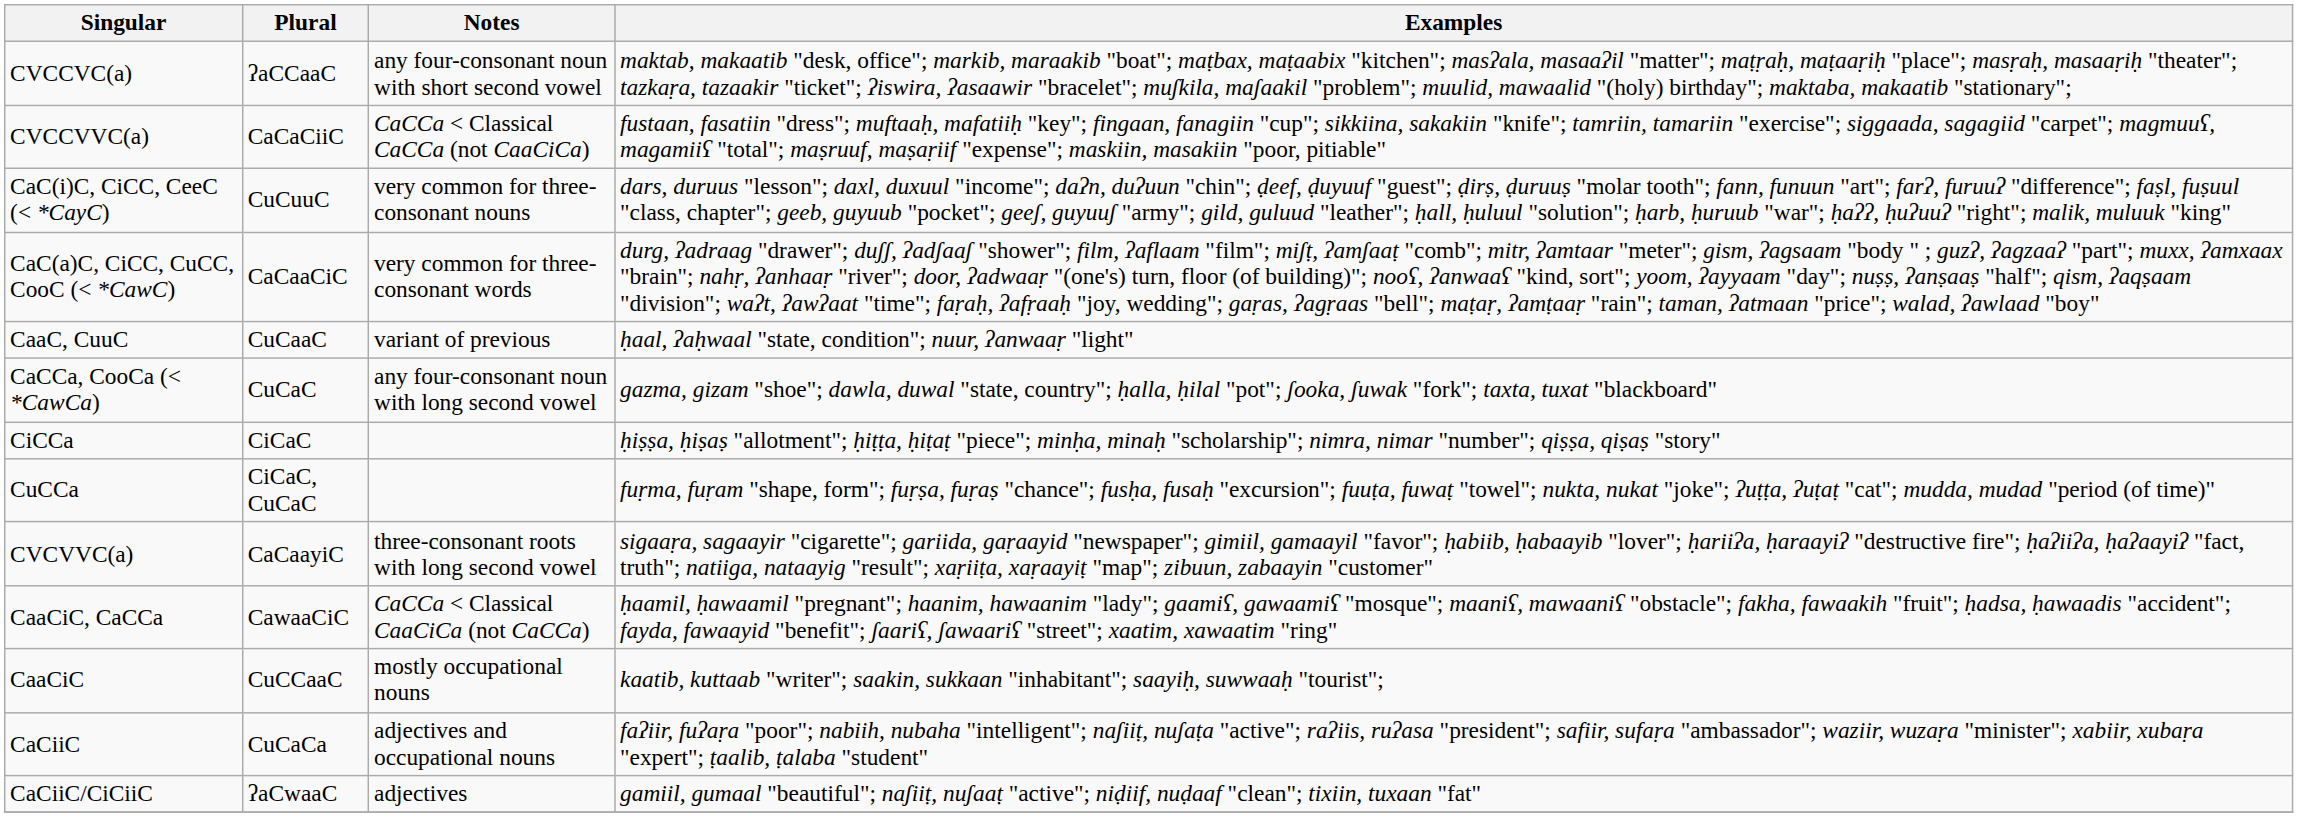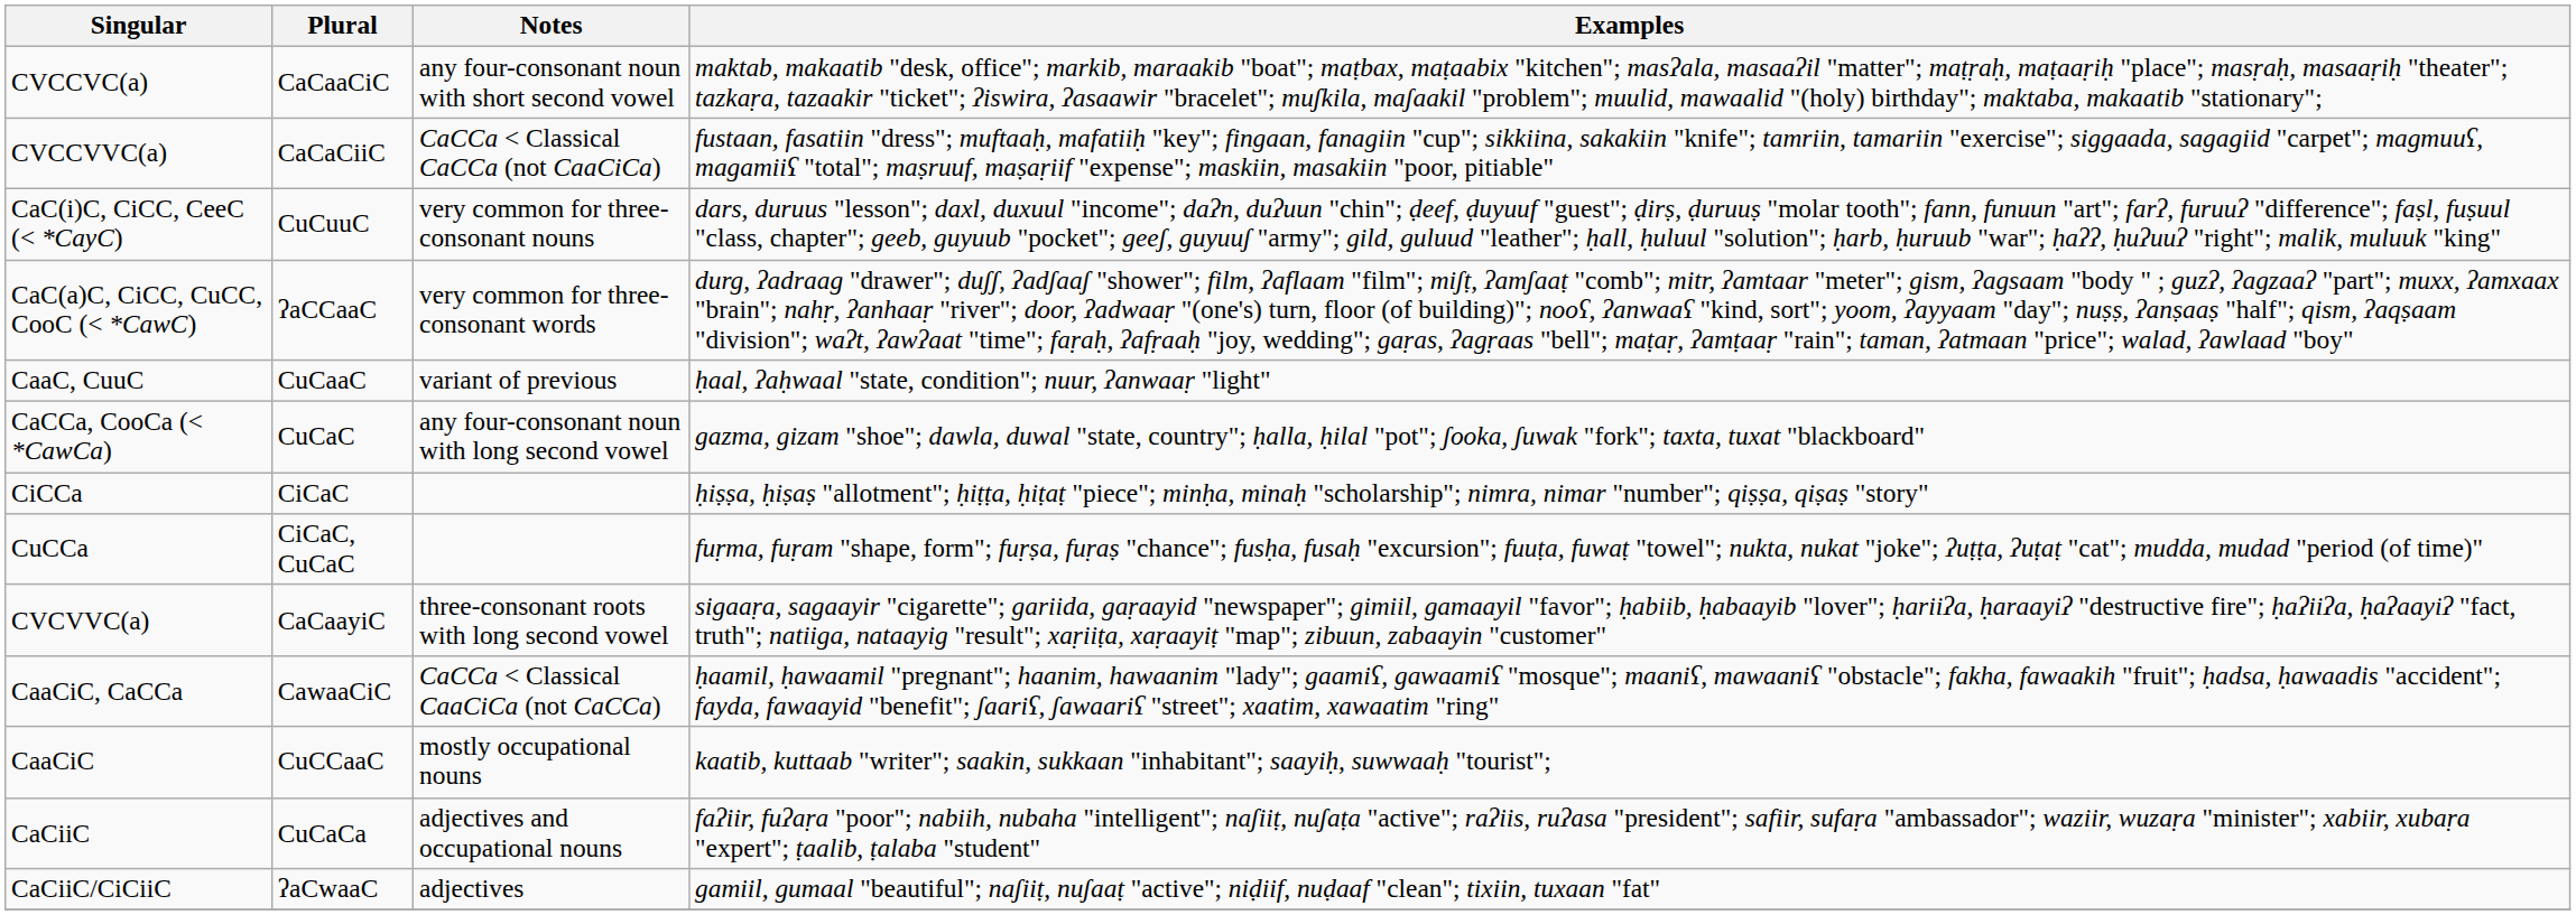CVCCVC(a) | Plural: ʔaCCaaC -> CaCaaCiC
CaC(a)C, CiCC, CuCC, CooC (< *CawC) | Plural: CaCaaCiC -> ʔaCCaaC
